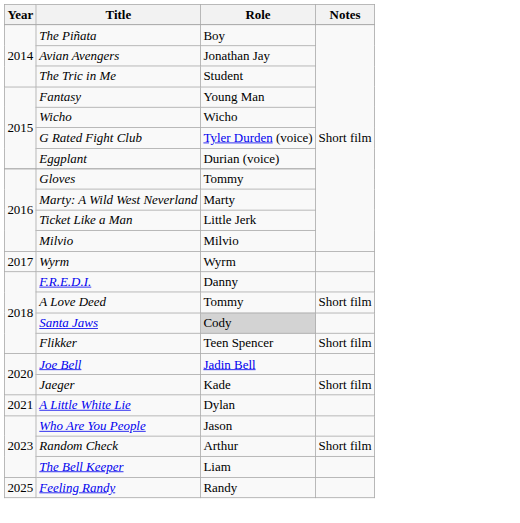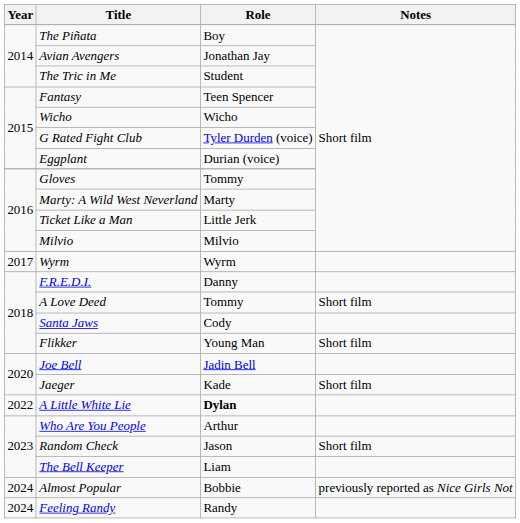Fantasy | Role: Young Man -> Teen Spencer
Santa Jaws | Role: lightgrey background -> no background
Flikker | Role: Teen Spencer -> Young Man
A Little White Lie | Year: 2021 -> 2022
A Little White Lie | Role: normal -> bold
Who Are You People | Role: Jason -> Arthur
Random Check | Role: Arthur -> Jason
+ row: 2024 | Almost Popular | Bobbie | previously reported as Nice Girls Not
Feeling Randy | Year: 2025 -> 2024
